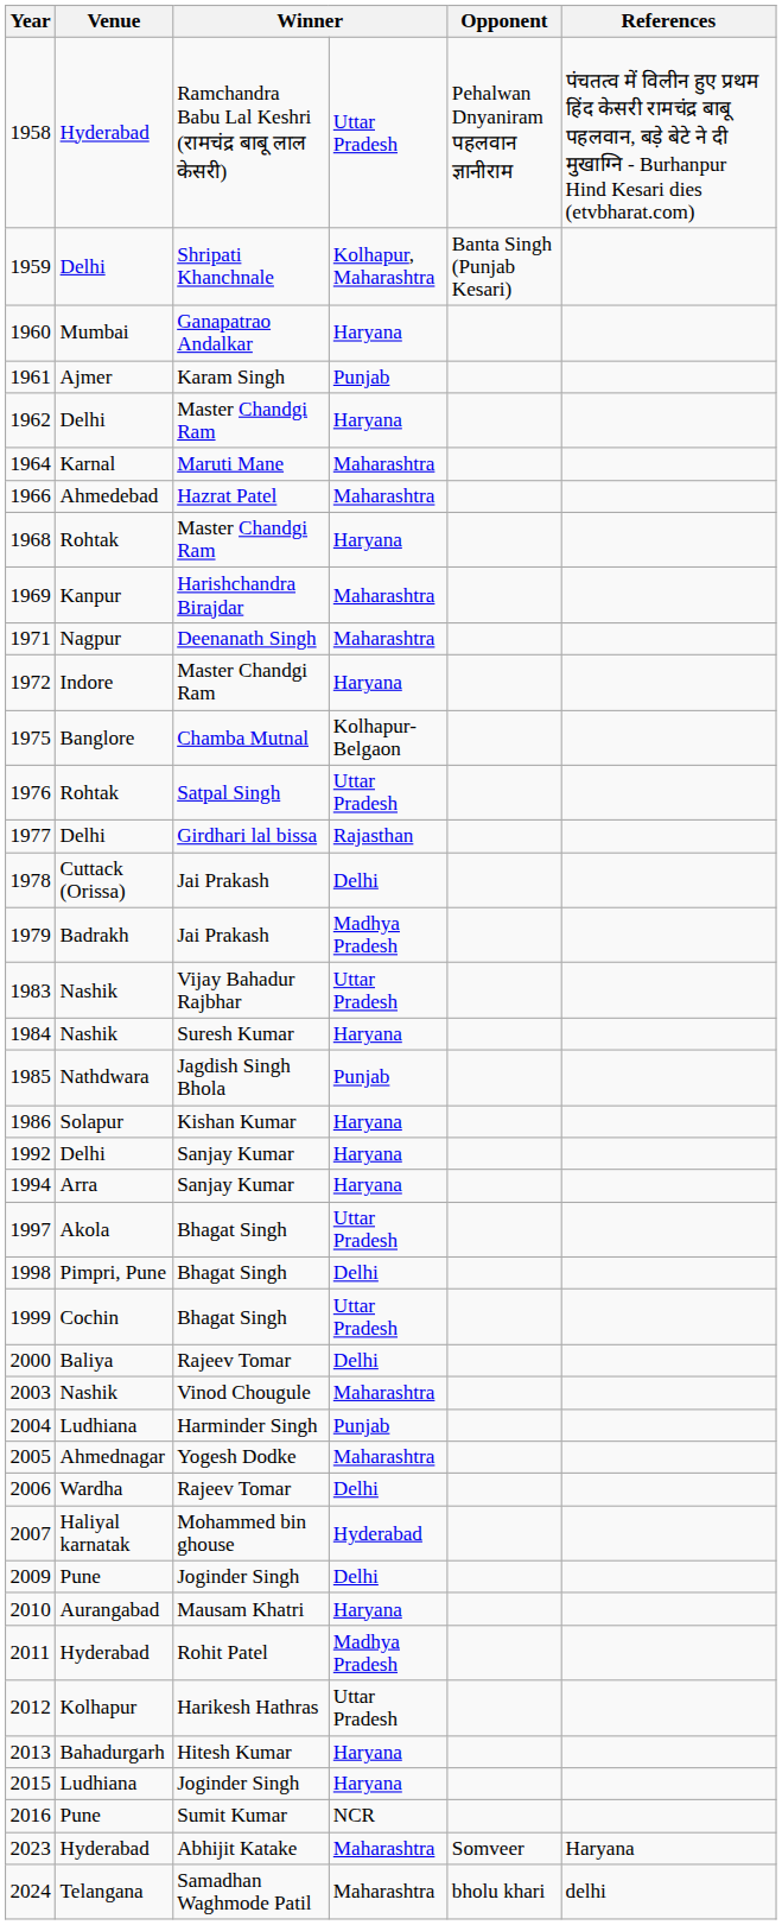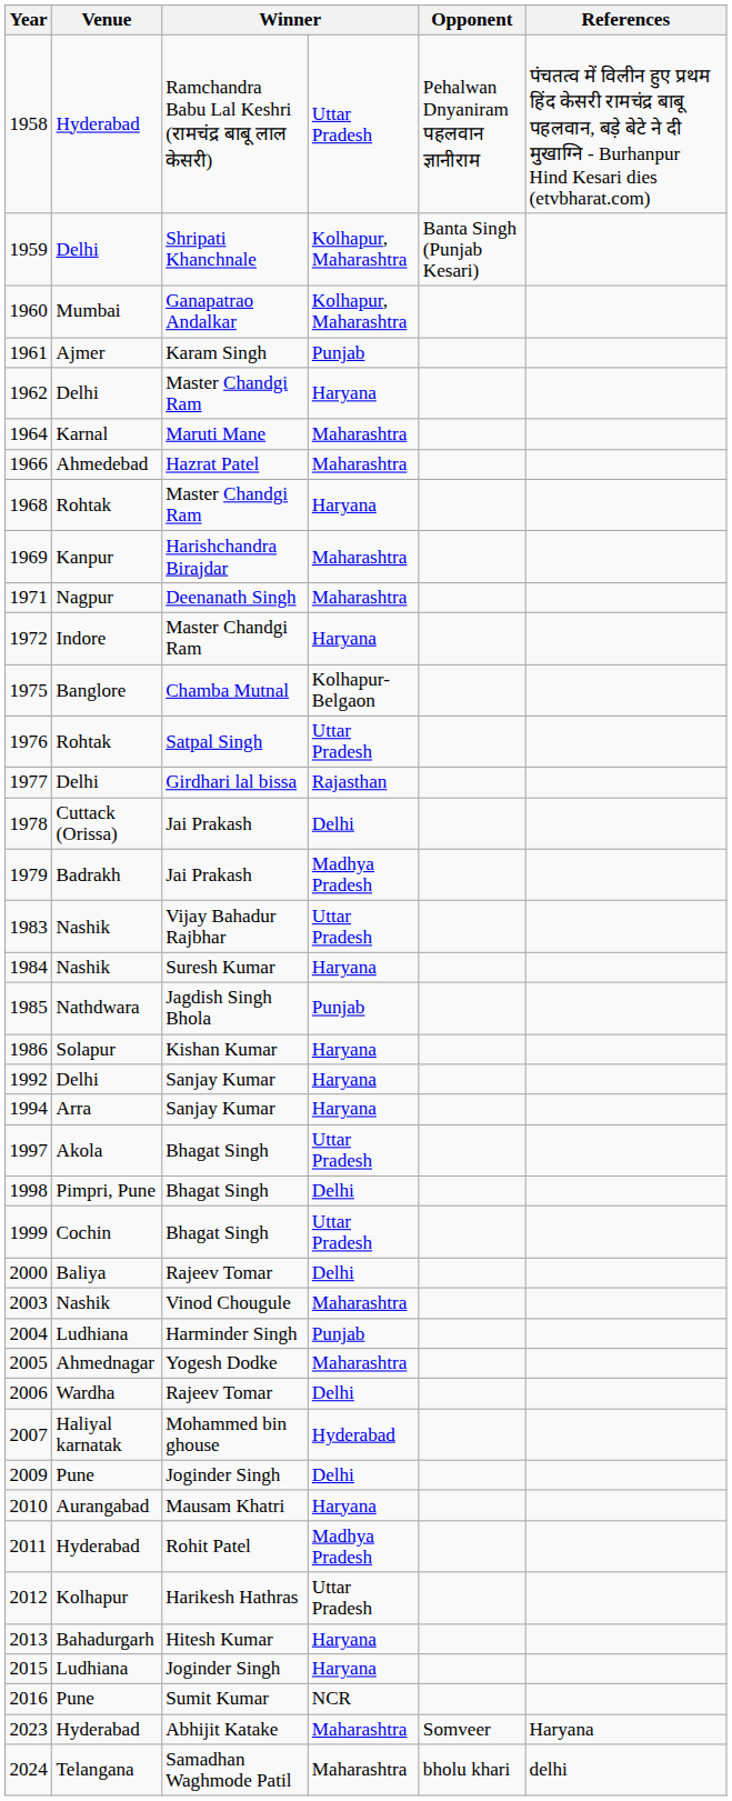1960 | column 4: Haryana -> Kolhapur, Maharashtra
